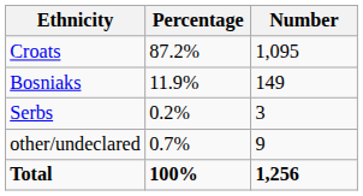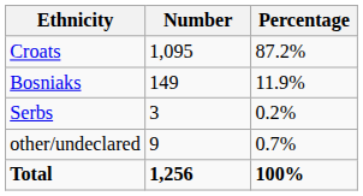columns swapped: Number <-> Percentage
